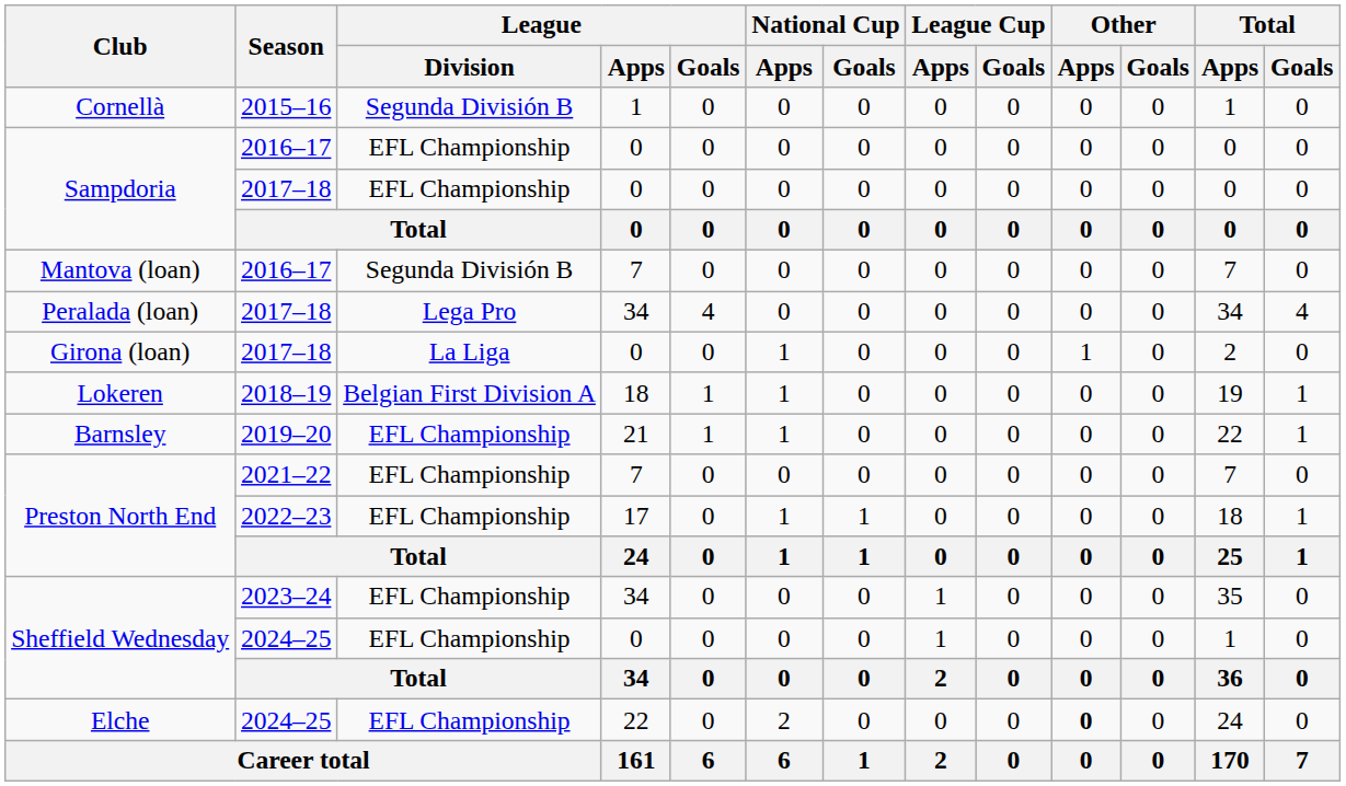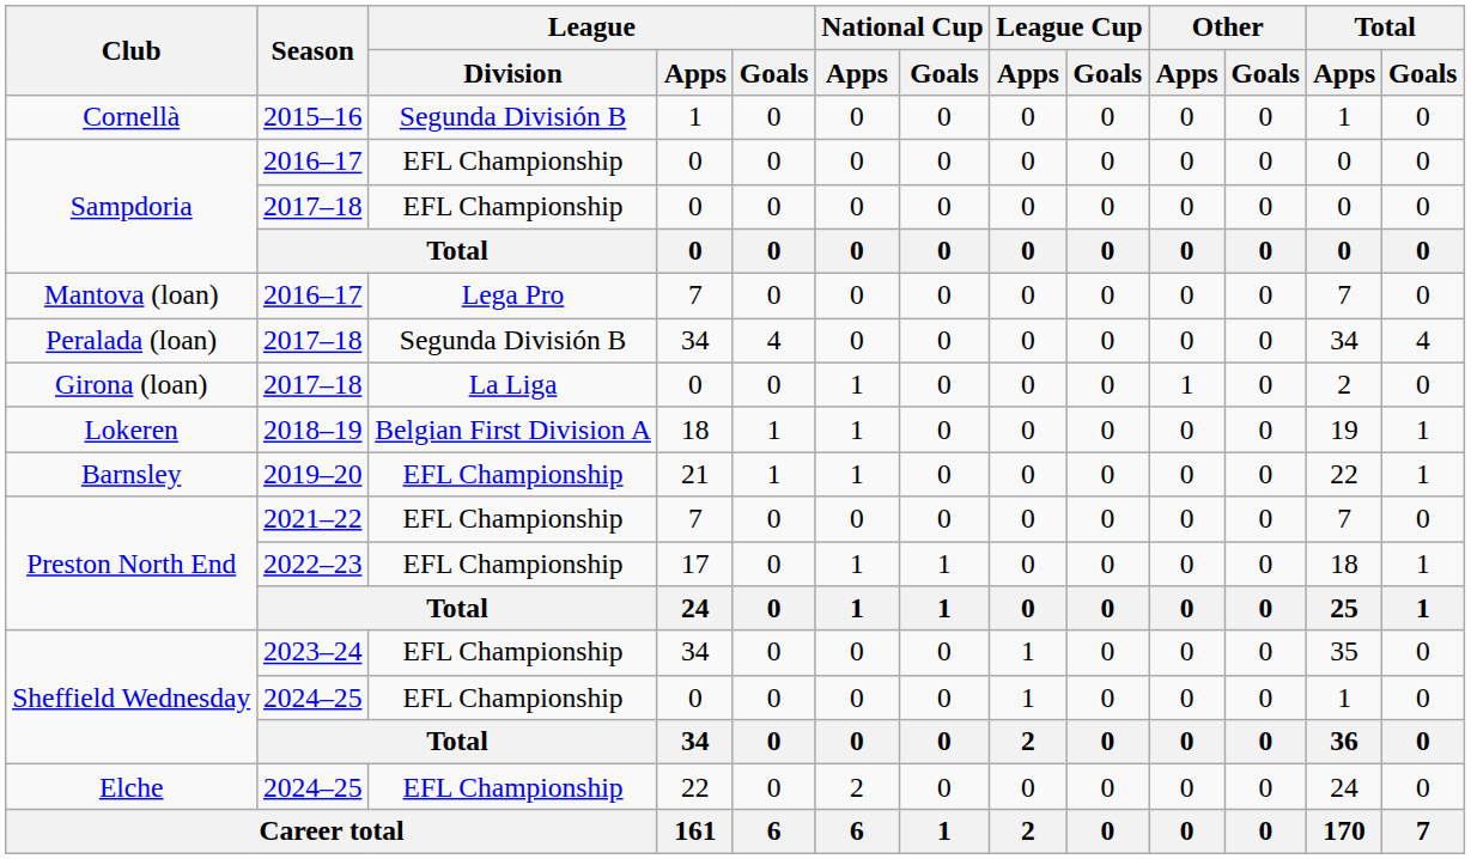Mantova (loan) | League / Division: Segunda División B -> Lega Pro
Peralada (loan) | League / Division: Lega Pro -> Segunda División B
Elche | Other / Apps: bold -> normal
